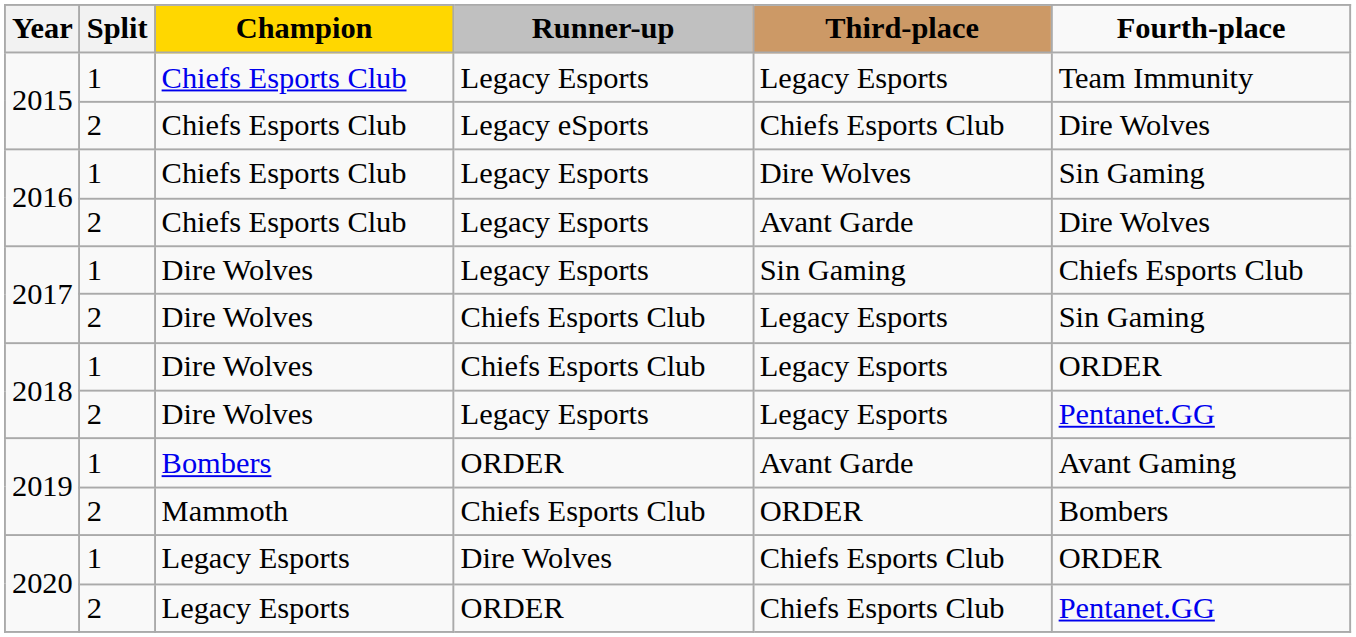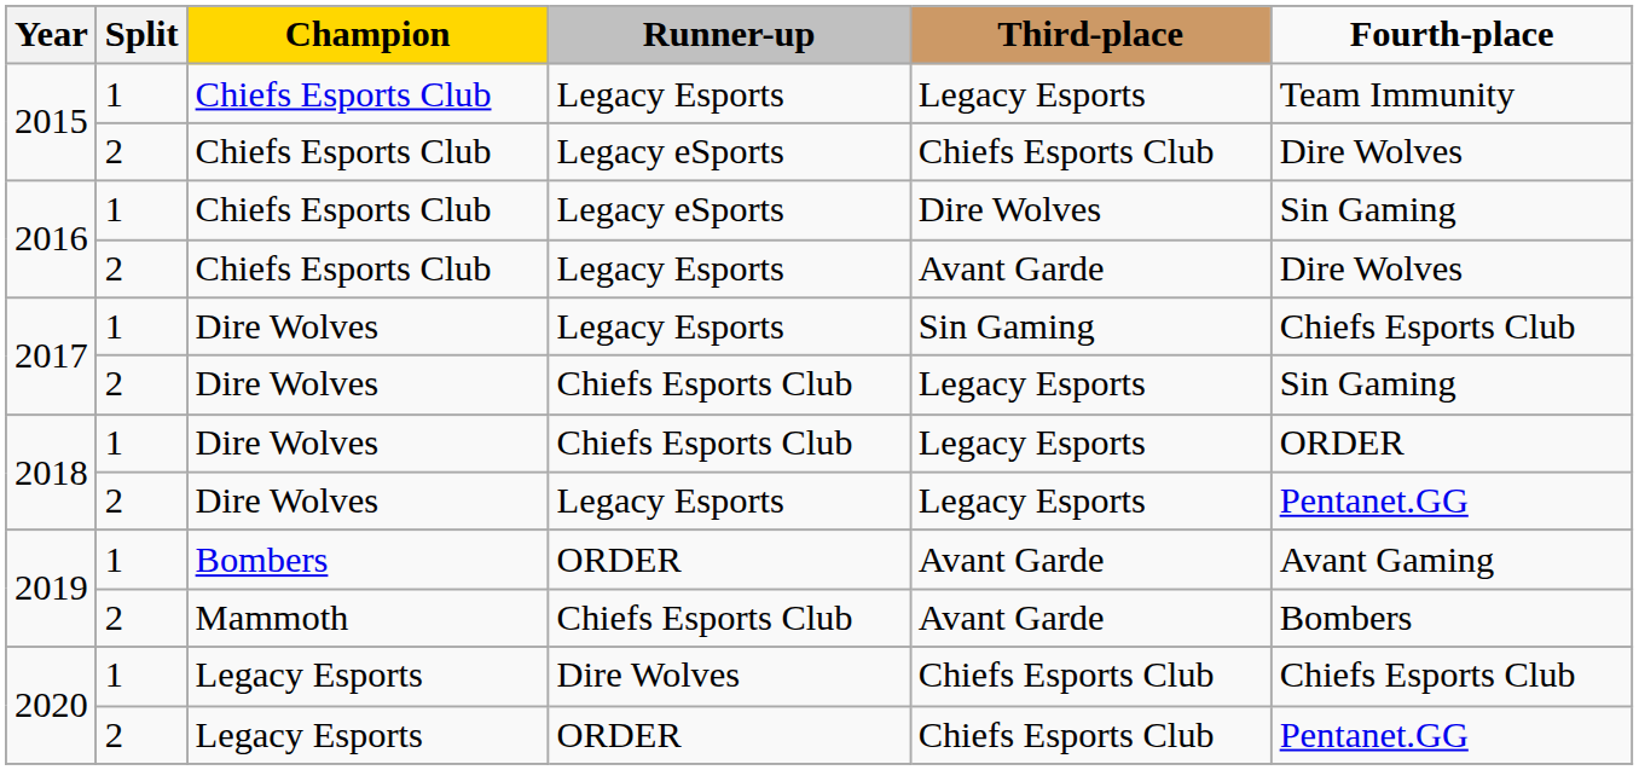2016 / 1 | Runner-up: Legacy Esports -> Legacy eSports
2019 / 2 | Third-place: ORDER -> Avant Garde
2020 / 1 | Fourth-place: ORDER -> Chiefs Esports Club
